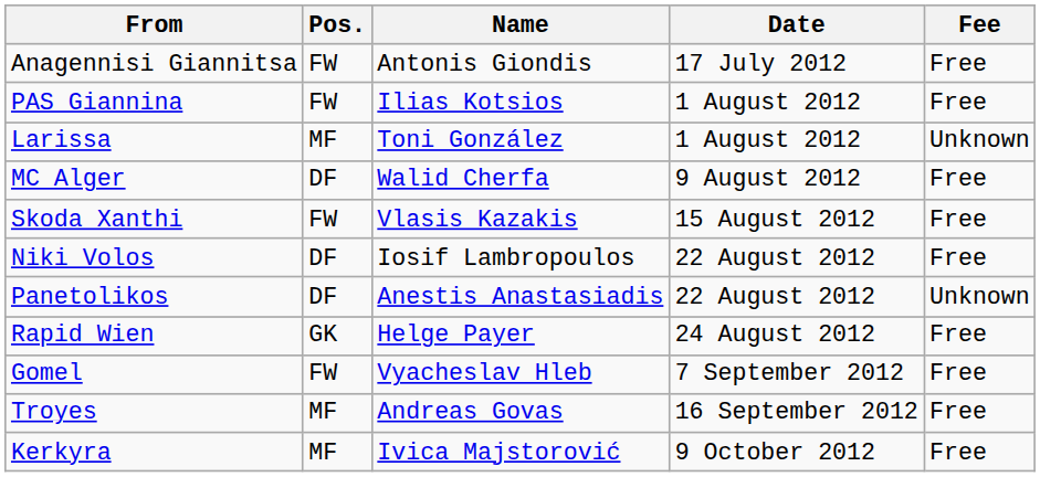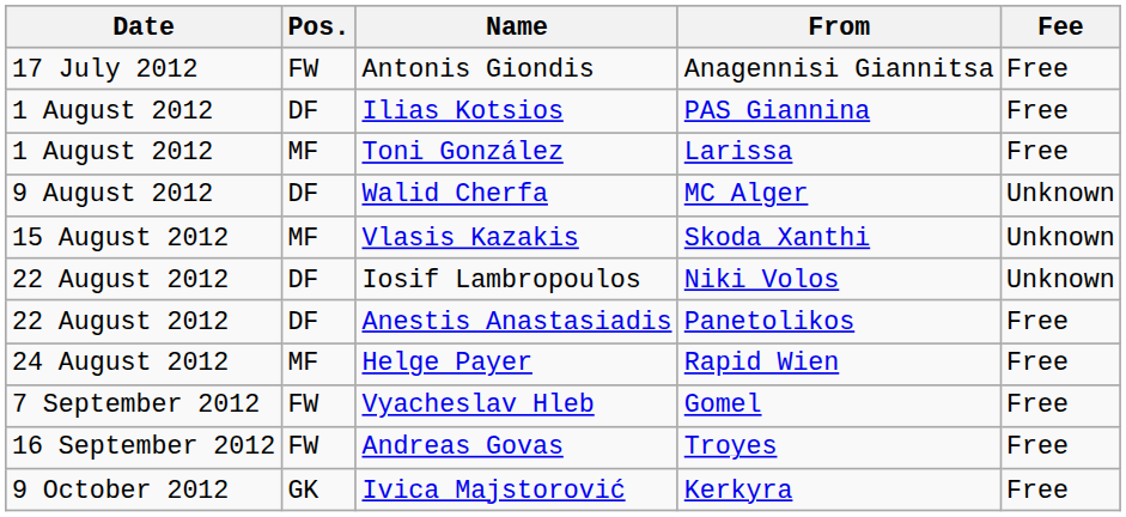columns swapped: Date <-> From
Ilias Kotsios | Pos.: FW -> DF
Toni González | Fee: Unknown -> Free
Walid Cherfa | Fee: Free -> Unknown
Vlasis Kazakis | Pos.: FW -> MF
Vlasis Kazakis | Fee: Free -> Unknown
Iosif Lambropoulos | Fee: Free -> Unknown
Anestis Anastasiadis | Fee: Unknown -> Free
Helge Payer | Pos.: GK -> MF
Andreas Govas | Pos.: MF -> FW
Ivica Majstorović | Pos.: MF -> GK
